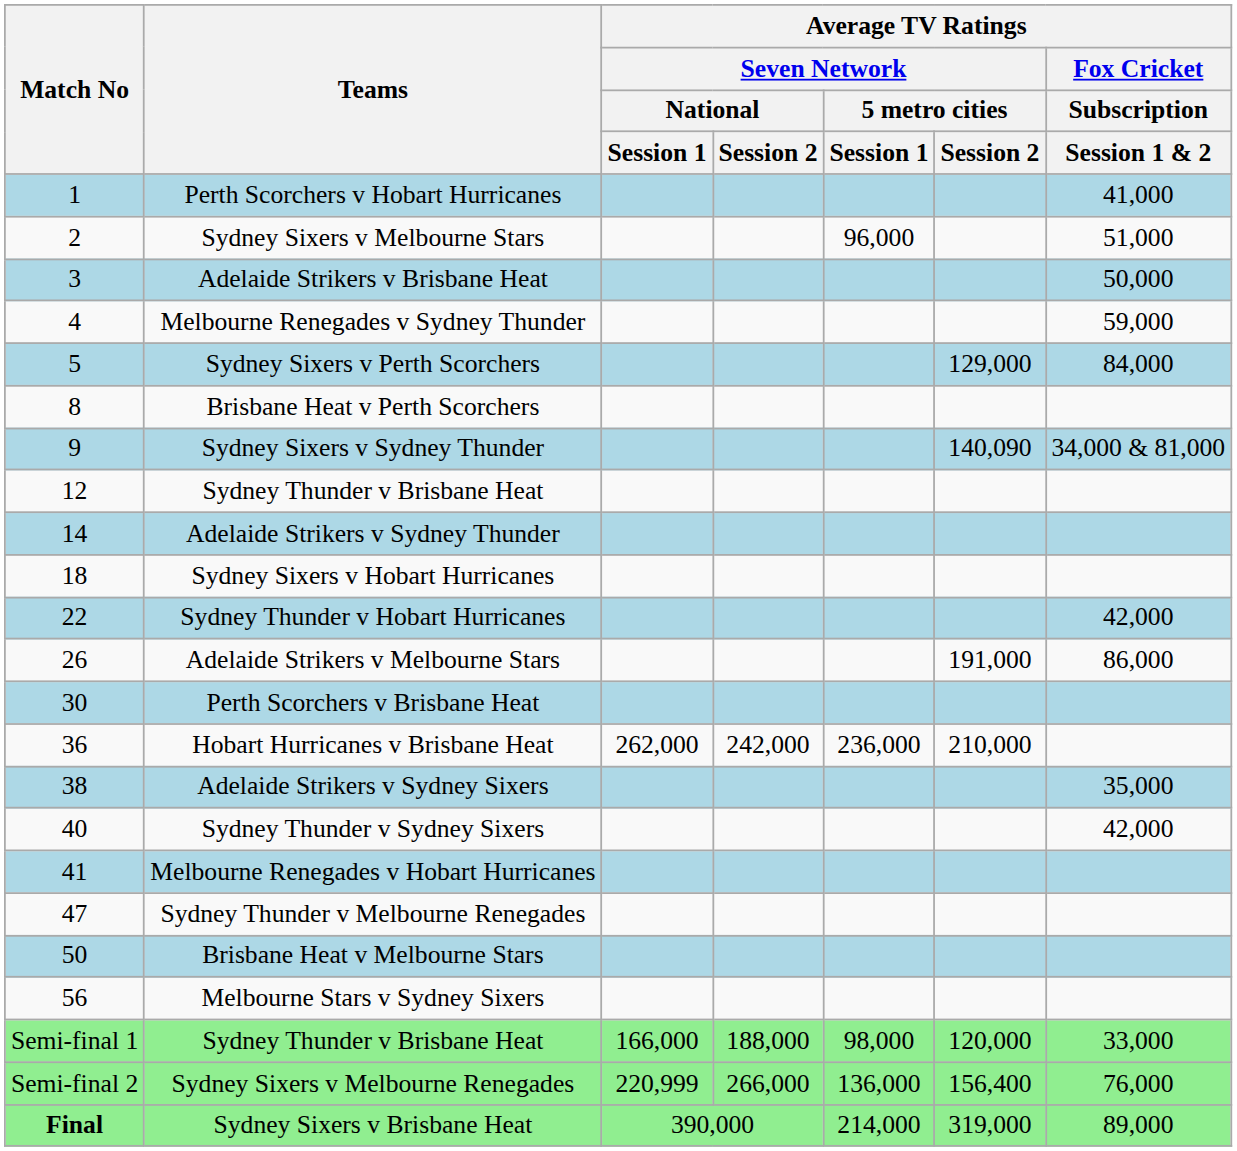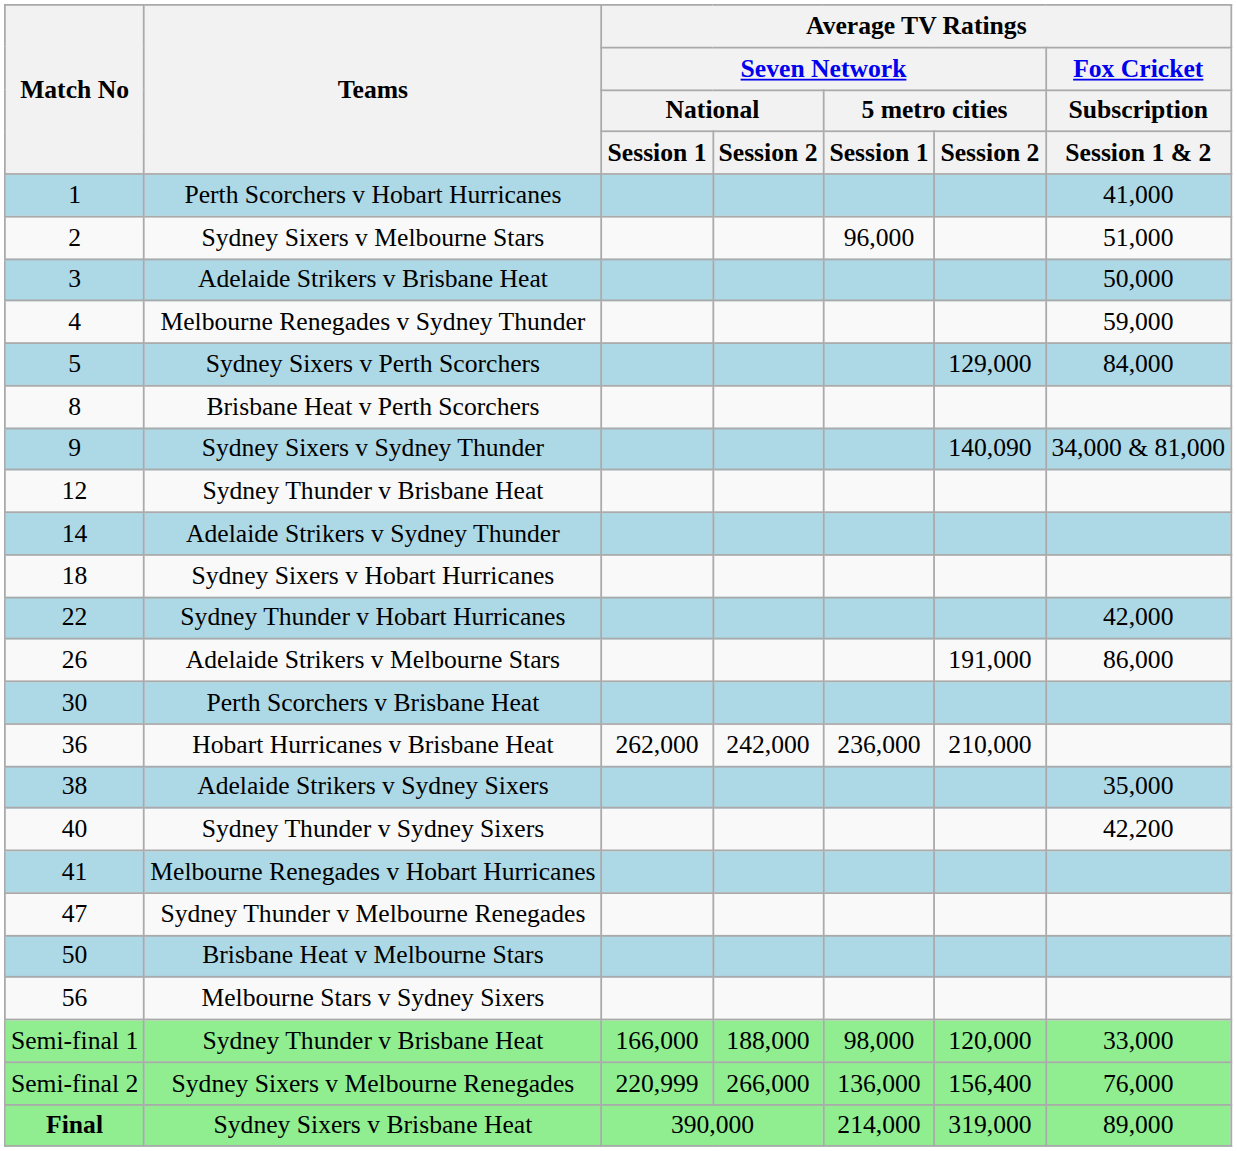Sydney Thunder v Sydney Sixers | column 7: 42,000 -> 42,200
